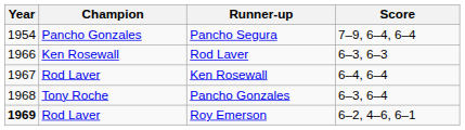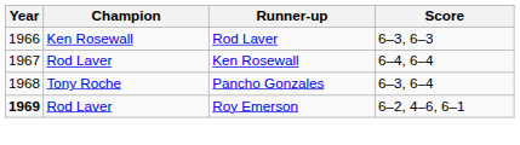- row: 1954 | Pancho Gonzales | Pancho Segura | 7–9, 6–4, 6–4
